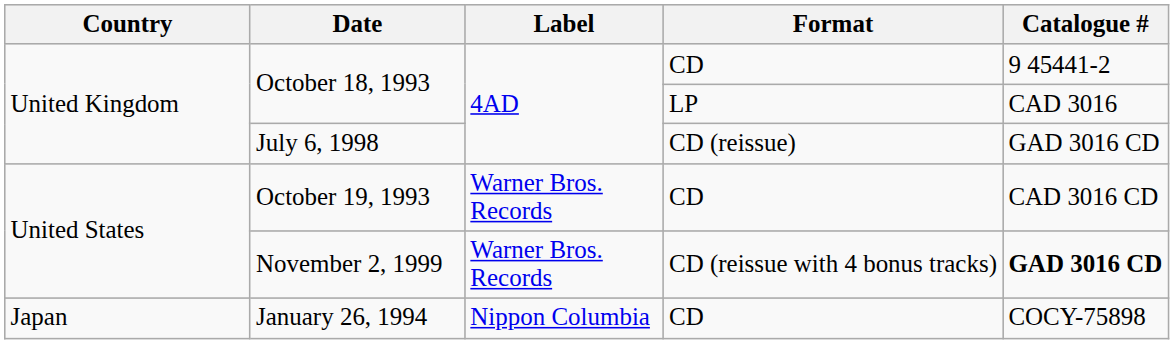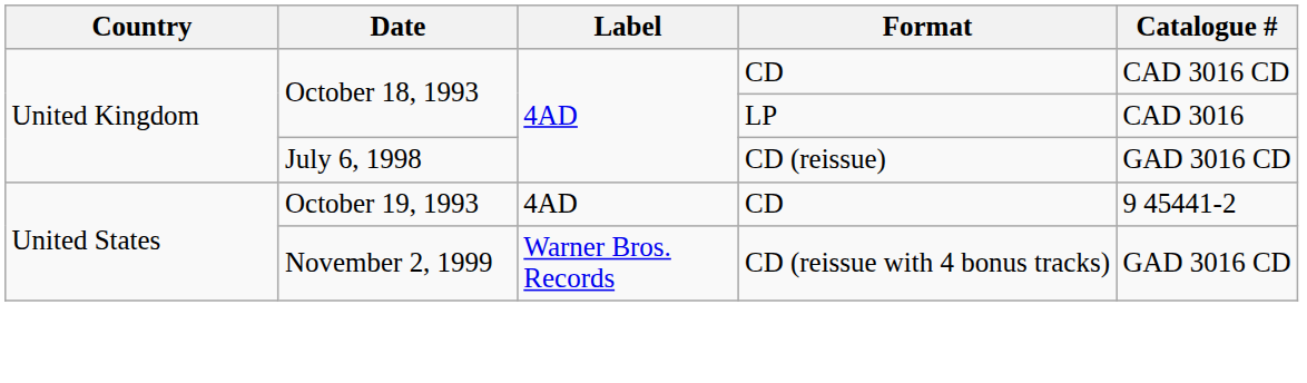October 18, 1993 / CD | Catalogue #: 9 45441-2 -> CAD 3016 CD
October 19, 1993 | Label: Warner Bros. Records -> 4AD
October 19, 1993 | Catalogue #: CAD 3016 CD -> 9 45441-2
November 2, 1999 | Catalogue #: bold -> normal
- row: Japan | January 26, 1994 | Nippon Columbia | CD | COCY-75898
